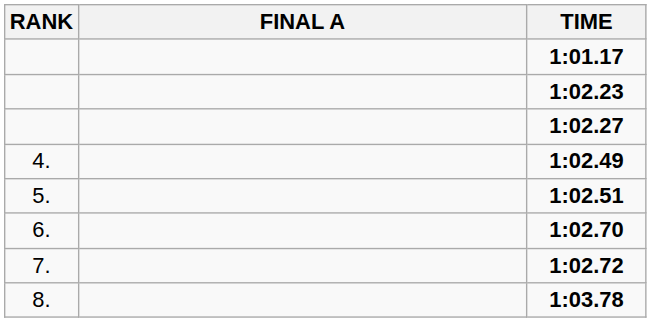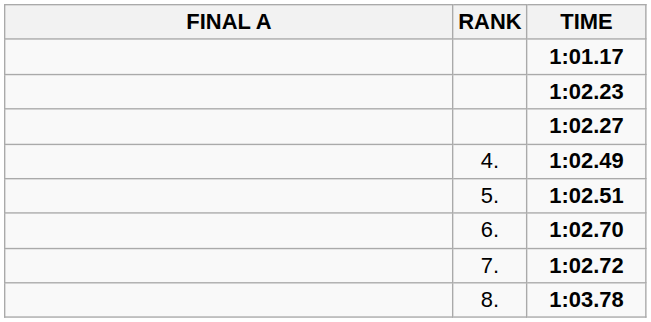columns swapped: RANK <-> FINAL A
